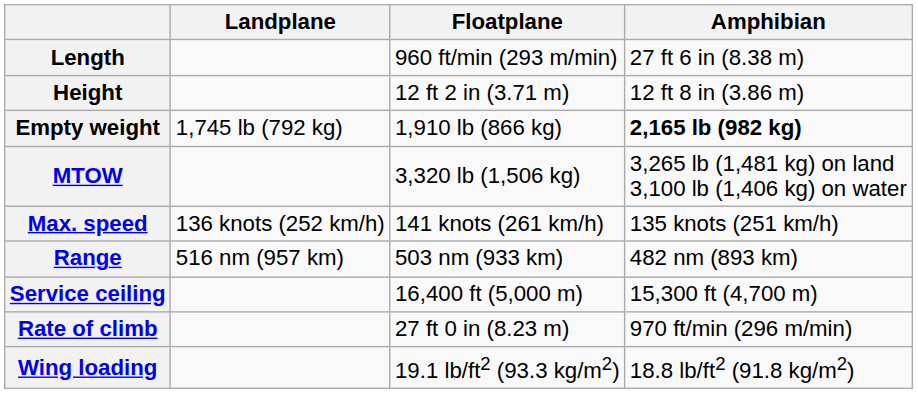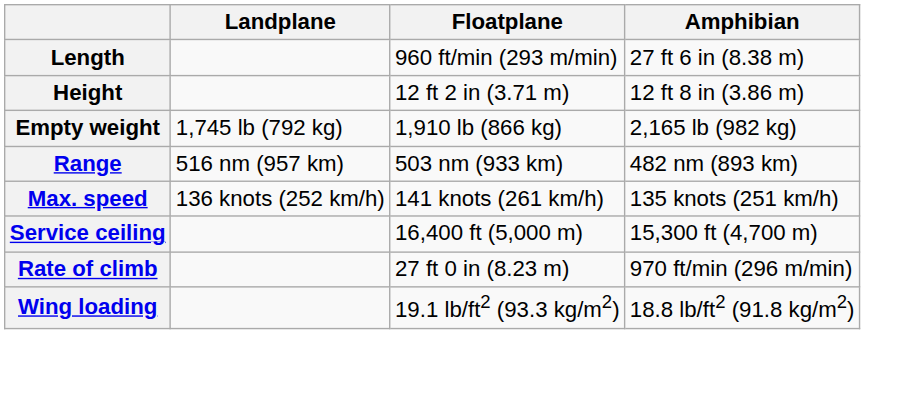Empty weight | Amphibian: bold -> normal
- row: MTOW | 3,320 lb (1,506 kg) | 3,265 lb (1,481 kg) on land 3,100 lb (1,406 kg) on water
rows swapped: Max. speed <-> Range
